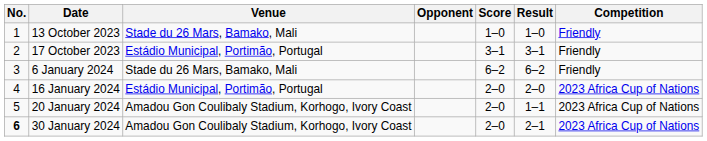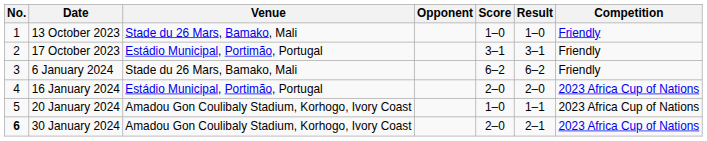20 January 2024 | Score: 2–0 -> 1–0
